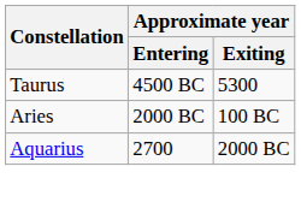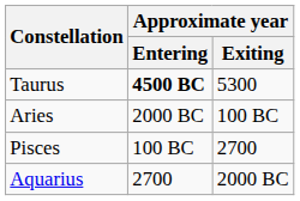Taurus | Approximate year / Entering: normal -> bold
+ row: Pisces | 100 BC | 2700
